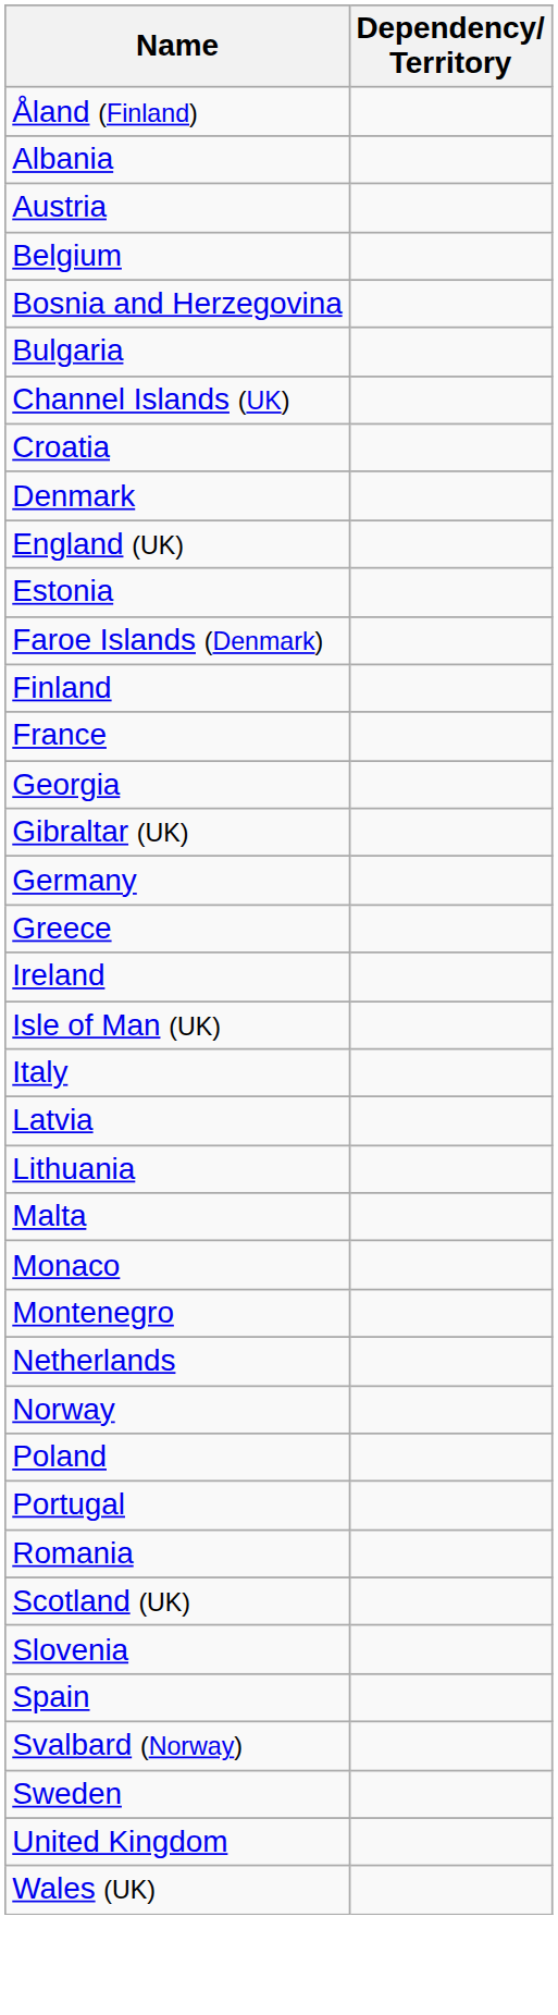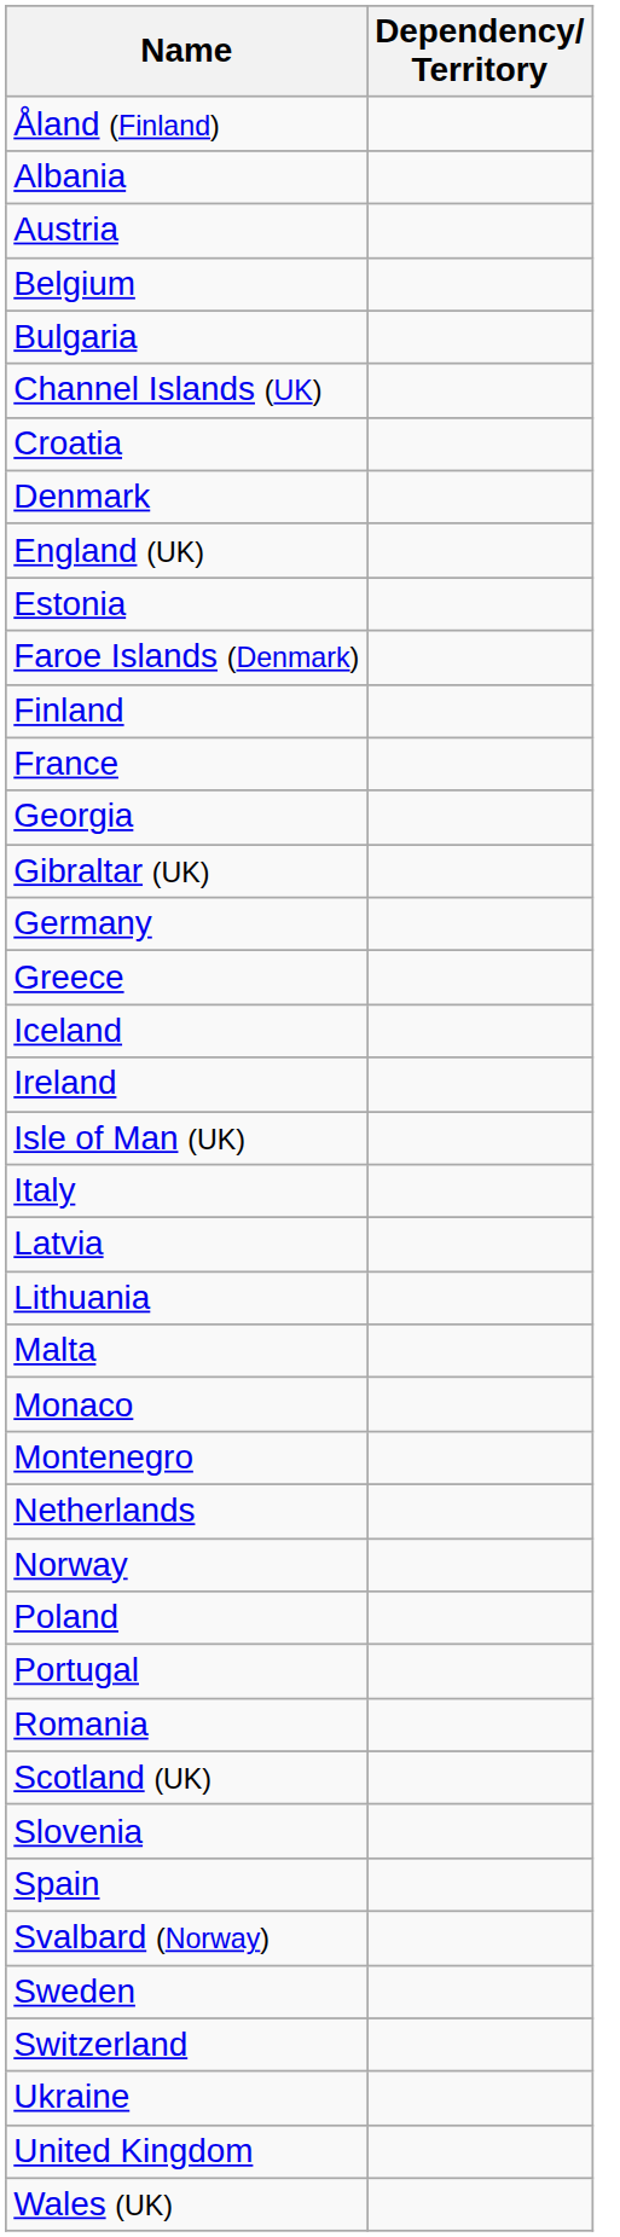- row: Bosnia and Herzegovina
+ row: Iceland
+ row: Switzerland
+ row: Ukraine
